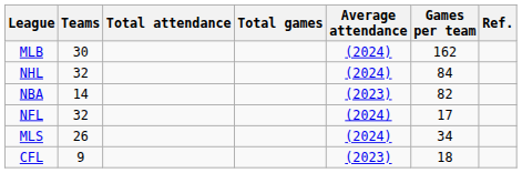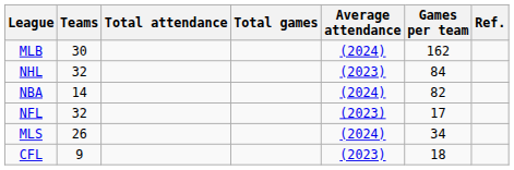NHL | Average attendance: (2024) -> (2023)
NBA | Average attendance: (2023) -> (2024)
NFL | Average attendance: (2024) -> (2023)
